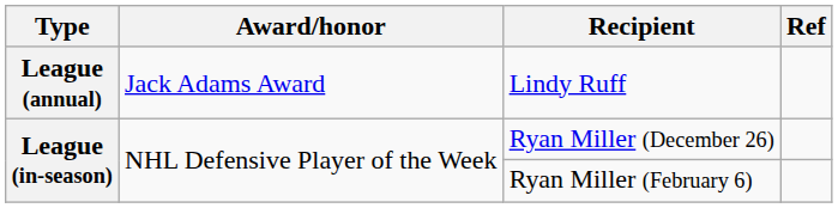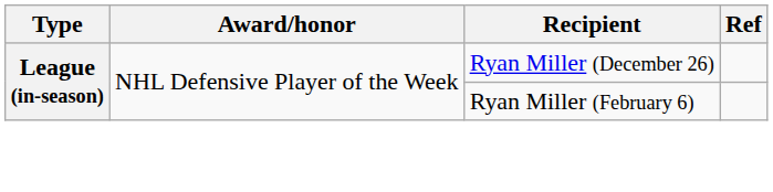- row: League (annual) | Jack Adams Award | Lindy Ruff
